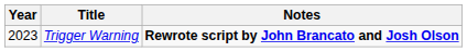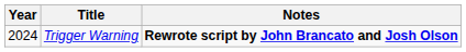Trigger Warning | Year: 2023 -> 2024
